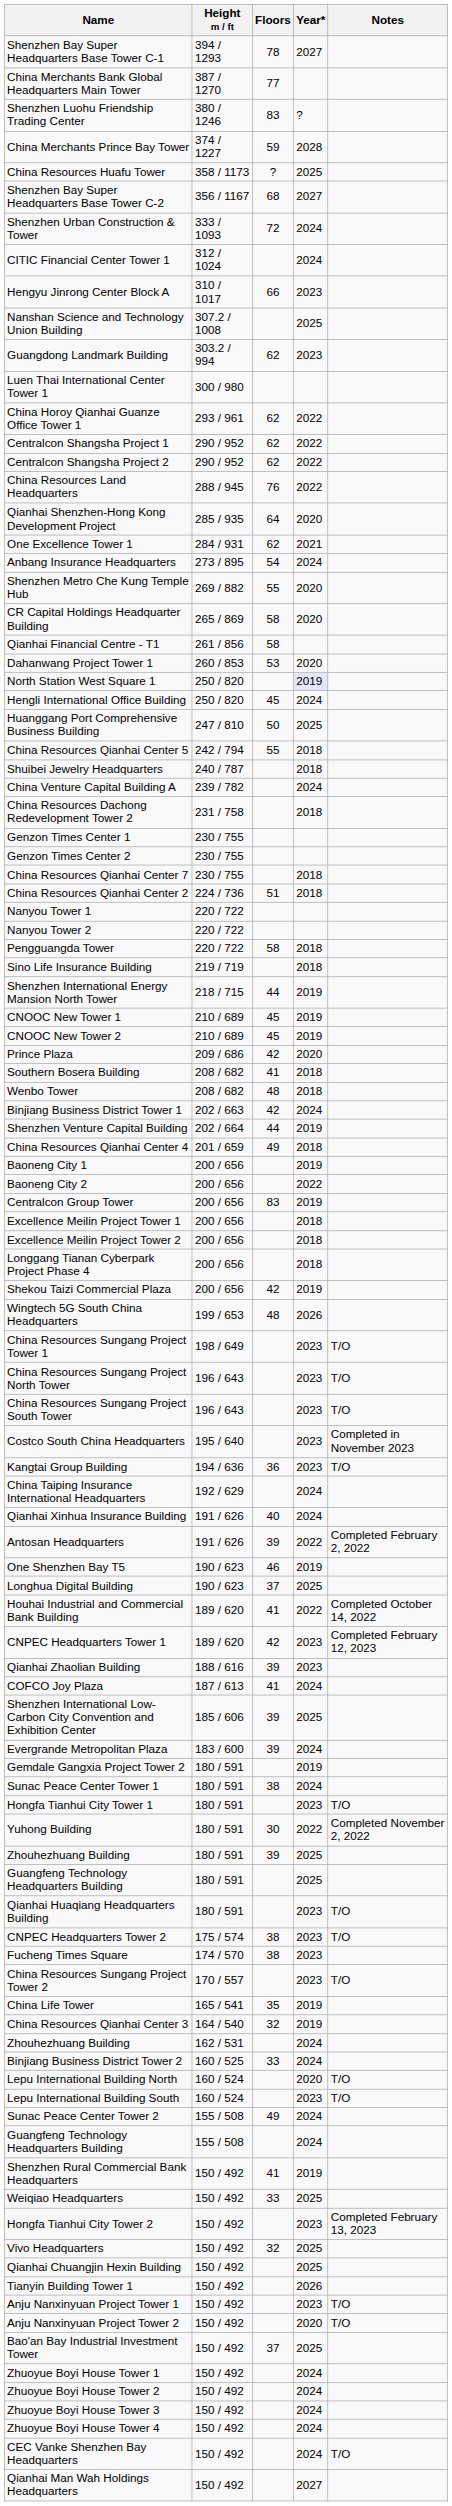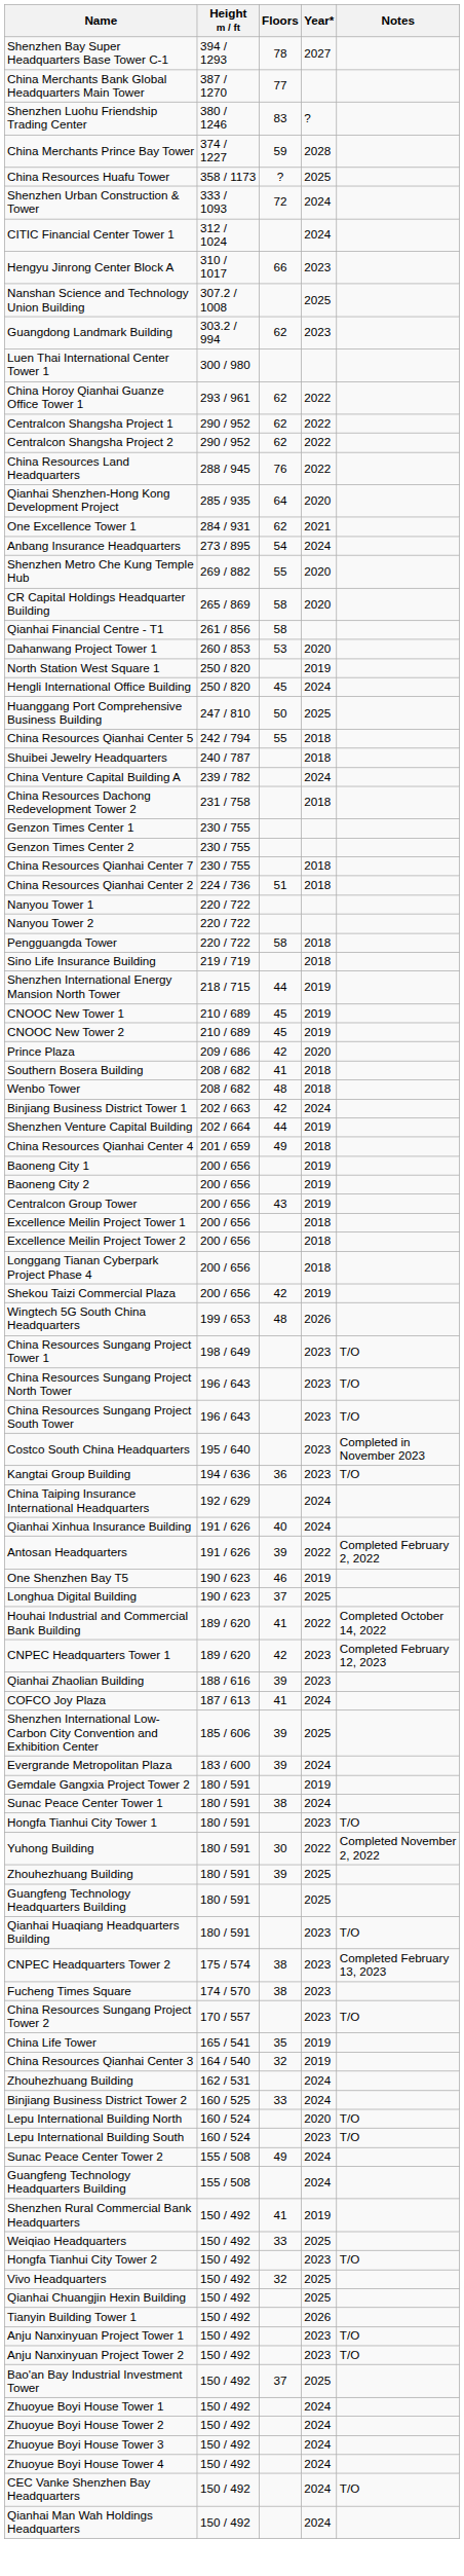- row: Shenzhen Bay Super Headquarters Base Tower C-2 | 356 / 1167 | 68 | 2027
North Station West Square 1 | Year*: lavender background -> no background
Baoneng City 2 | Year*: 2022 -> 2019
Centralcon Group Tower | Floors: 83 -> 43
CNPEC Headquarters Tower 2 | Notes: T/O -> Completed February 13, 2023
Hongfa Tianhui City Tower 2 | Notes: Completed February 13, 2023 -> T/O
Anju Nanxinyuan Project Tower 2 | Year*: 2020 -> 2023
Qianhai Man Wah Holdings Headquarters | Year*: 2027 -> 2024
